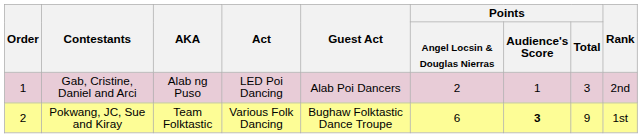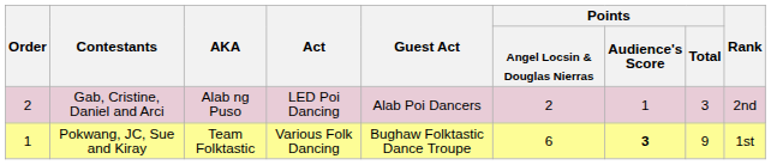Gab, Cristine, Daniel and Arci | Order: 1 -> 2
Pokwang, JC, Sue and Kiray | Order: 2 -> 1
